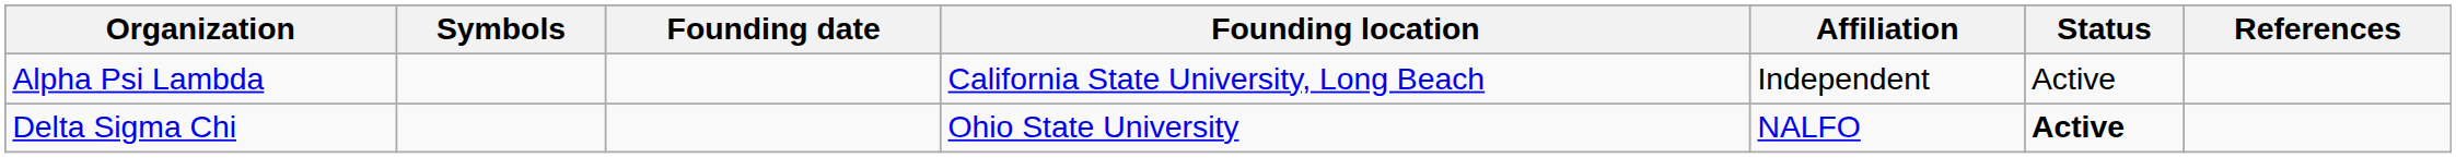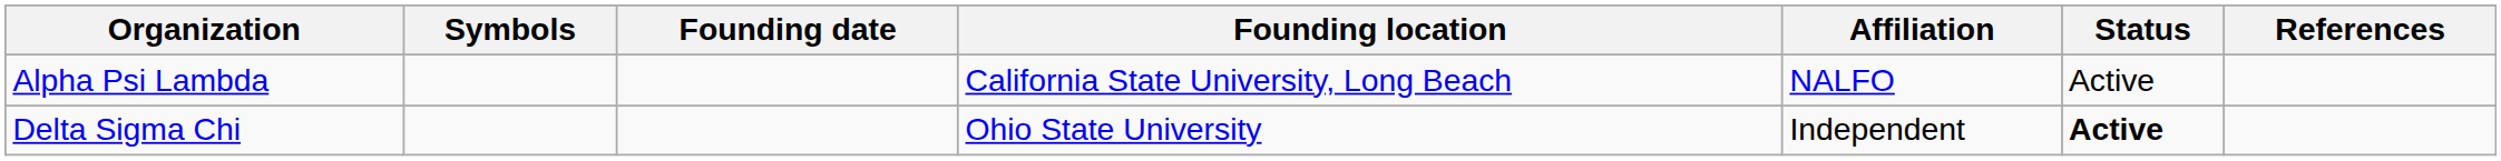Alpha Psi Lambda | Affiliation: Independent -> NALFO
Delta Sigma Chi | Affiliation: NALFO -> Independent
